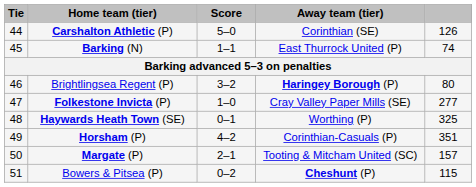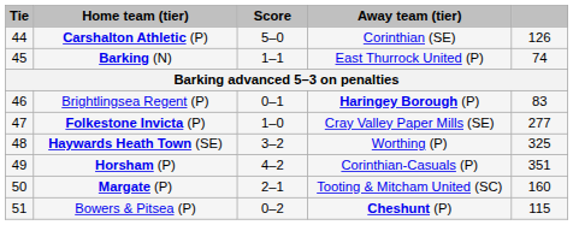Brightlingsea Regent (P) | Score: 3–2 -> 0–1
Brightlingsea Regent (P) | column 5: 80 -> 83
Haywards Heath Town (SE) | Score: 0–1 -> 3–2
Margate (P) | column 5: 157 -> 160
